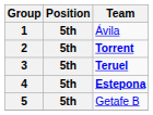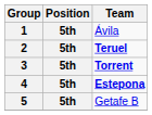2 | Team: Torrent -> Teruel
3 | Team: Teruel -> Torrent
